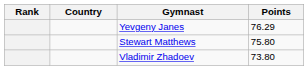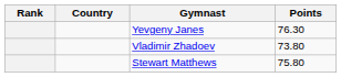Yevgeny Janes | Points: 76.29 -> 76.30
rows swapped: Stewart Matthews <-> Vladimir Zhadoev
